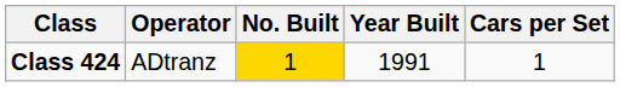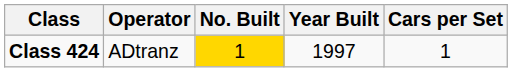Class 424 | Year Built: 1991 -> 1997
